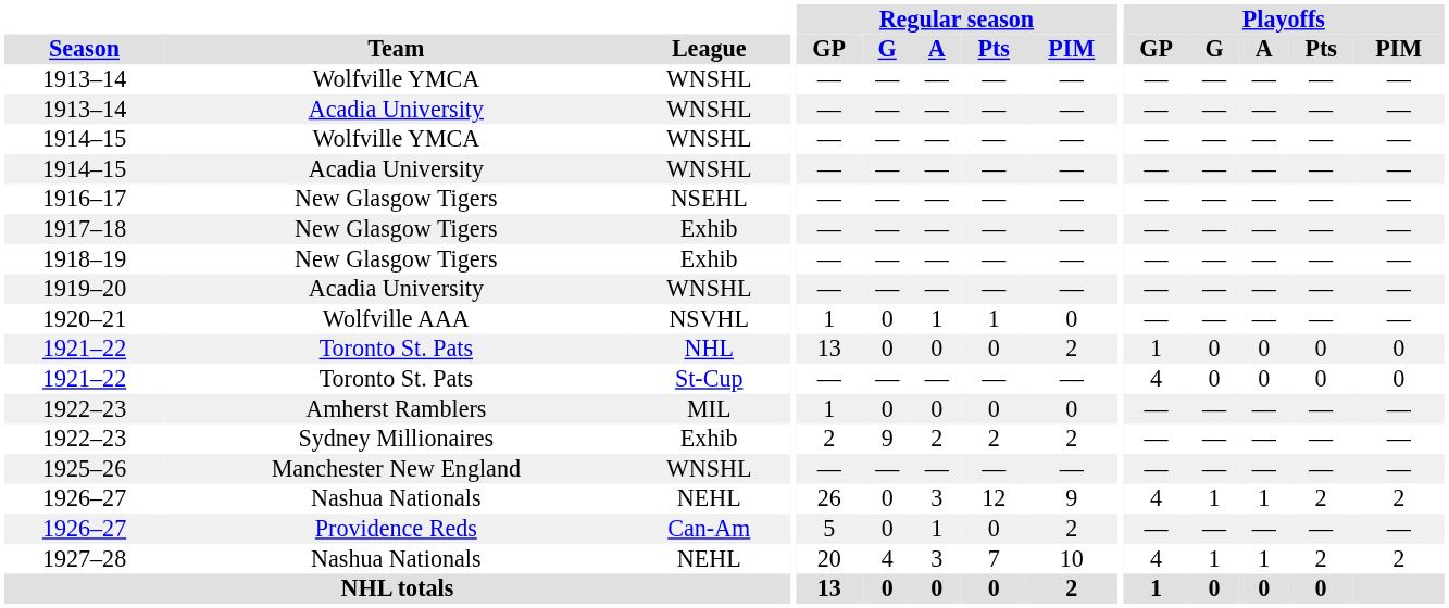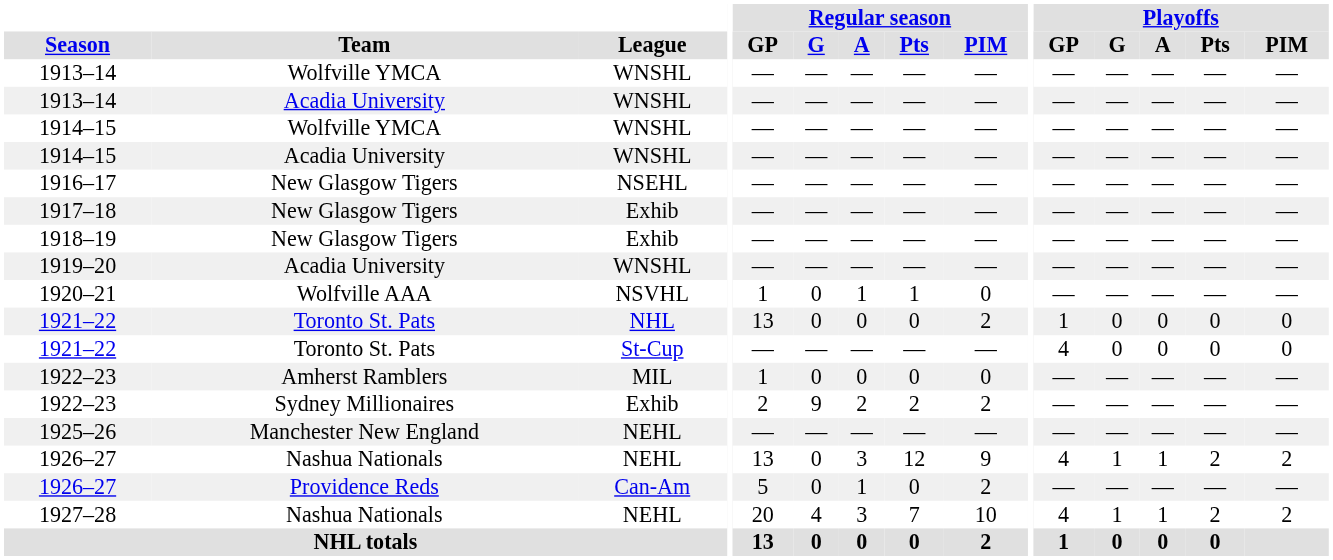1925–26 | League: WNSHL -> NEHL
1926–27 / Nashua Nationals | Regular season / GP: 26 -> 13
